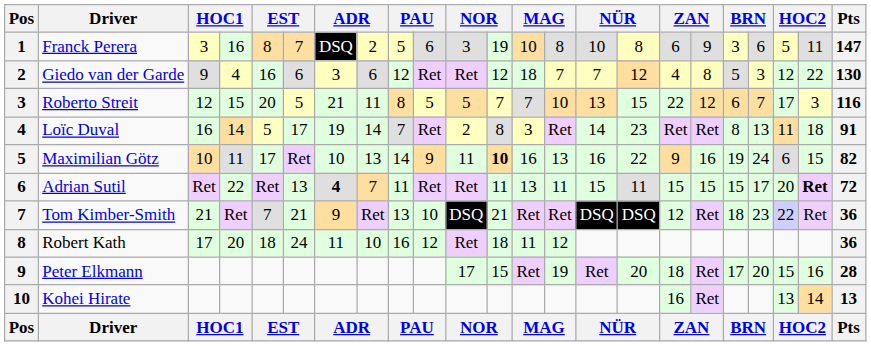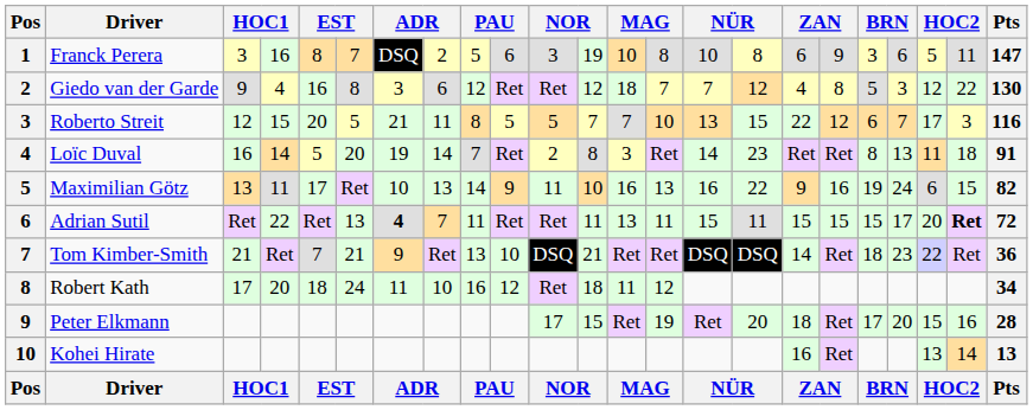Giedo van der Garde | column 6: 6 -> 8
Loïc Duval | column 6: 17 -> 20
Maximilian Götz | column 3: 10 -> 13
Maximilian Götz | column 12: bold -> normal
Tom Kimber-Smith | column 17: 12 -> 14
Robert Kath | Pts: 36 -> 34
